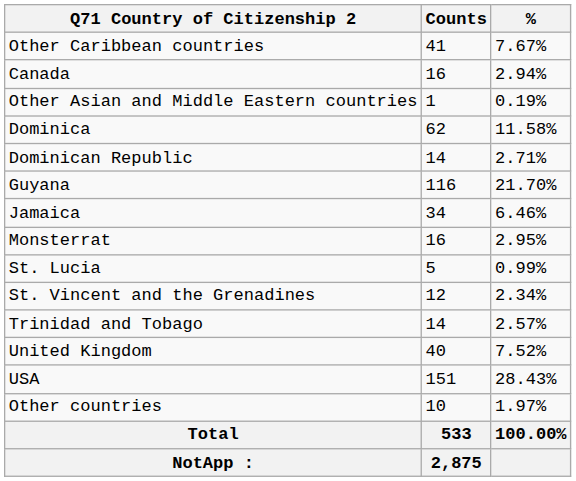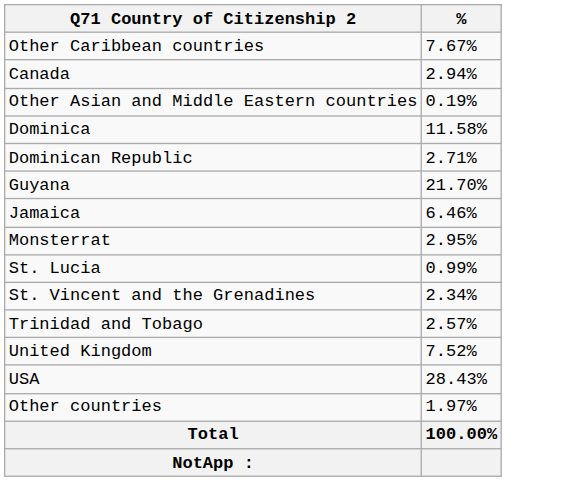- column: Counts | 41 | 16 | 1 | 62 | 14 | 116 | 34 | 16 | 5 | 12 | 14 | 40 | 151 | 10 | 533 | 2,875
